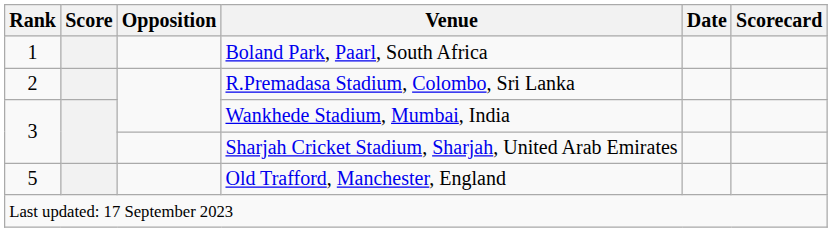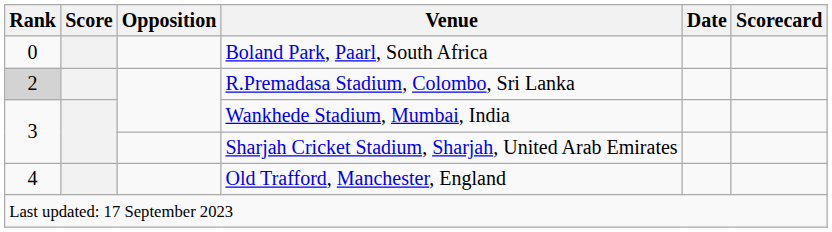Boland Park, Paarl, South Africa | Rank: 1 -> 0
R.Premadasa Stadium, Colombo, Sri Lanka | Rank: no background -> lightgrey background
Old Trafford, Manchester, England | Rank: 5 -> 4
